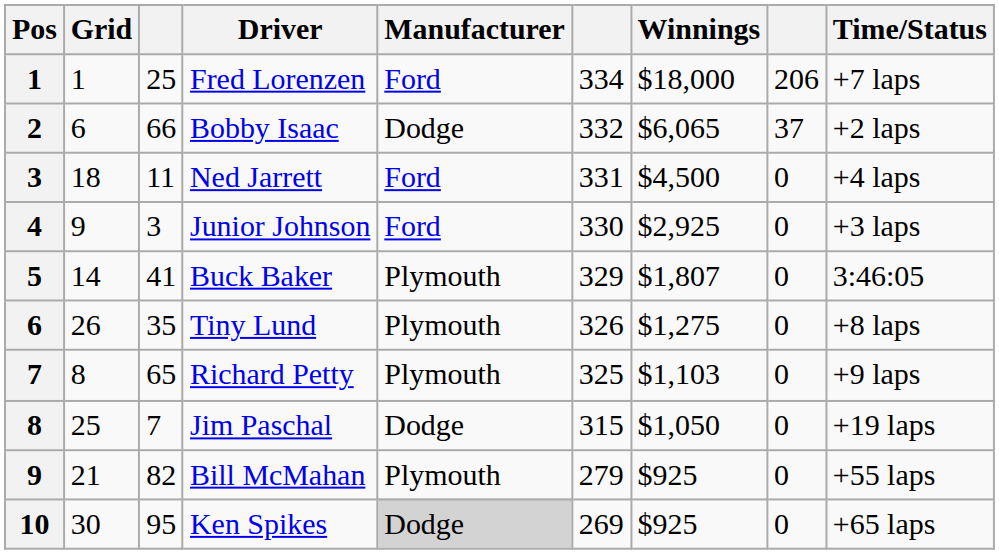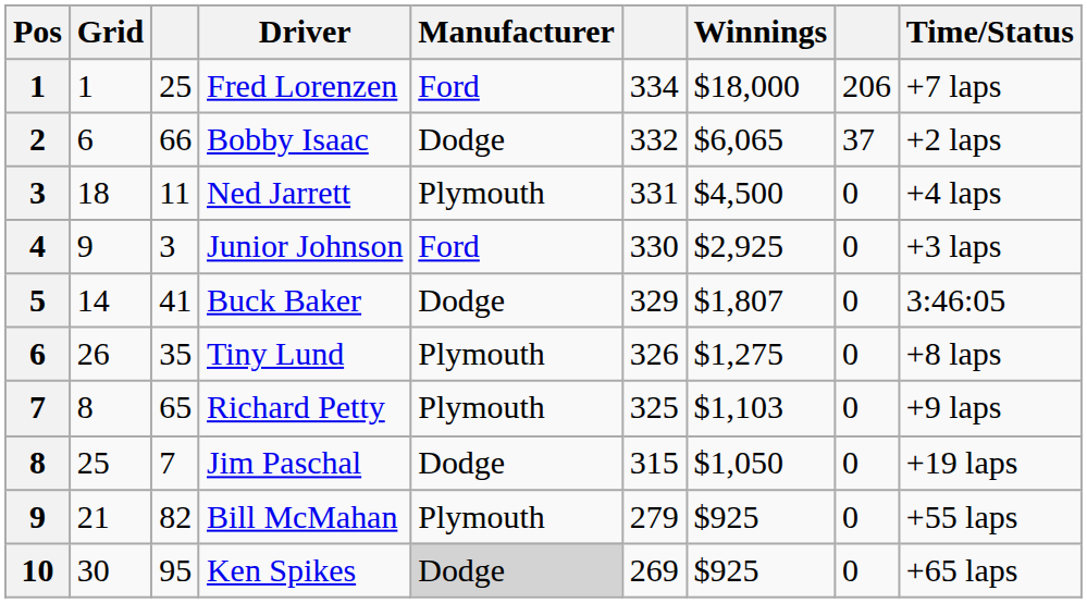Ned Jarrett | Manufacturer: Ford -> Plymouth
Buck Baker | Manufacturer: Plymouth -> Dodge
